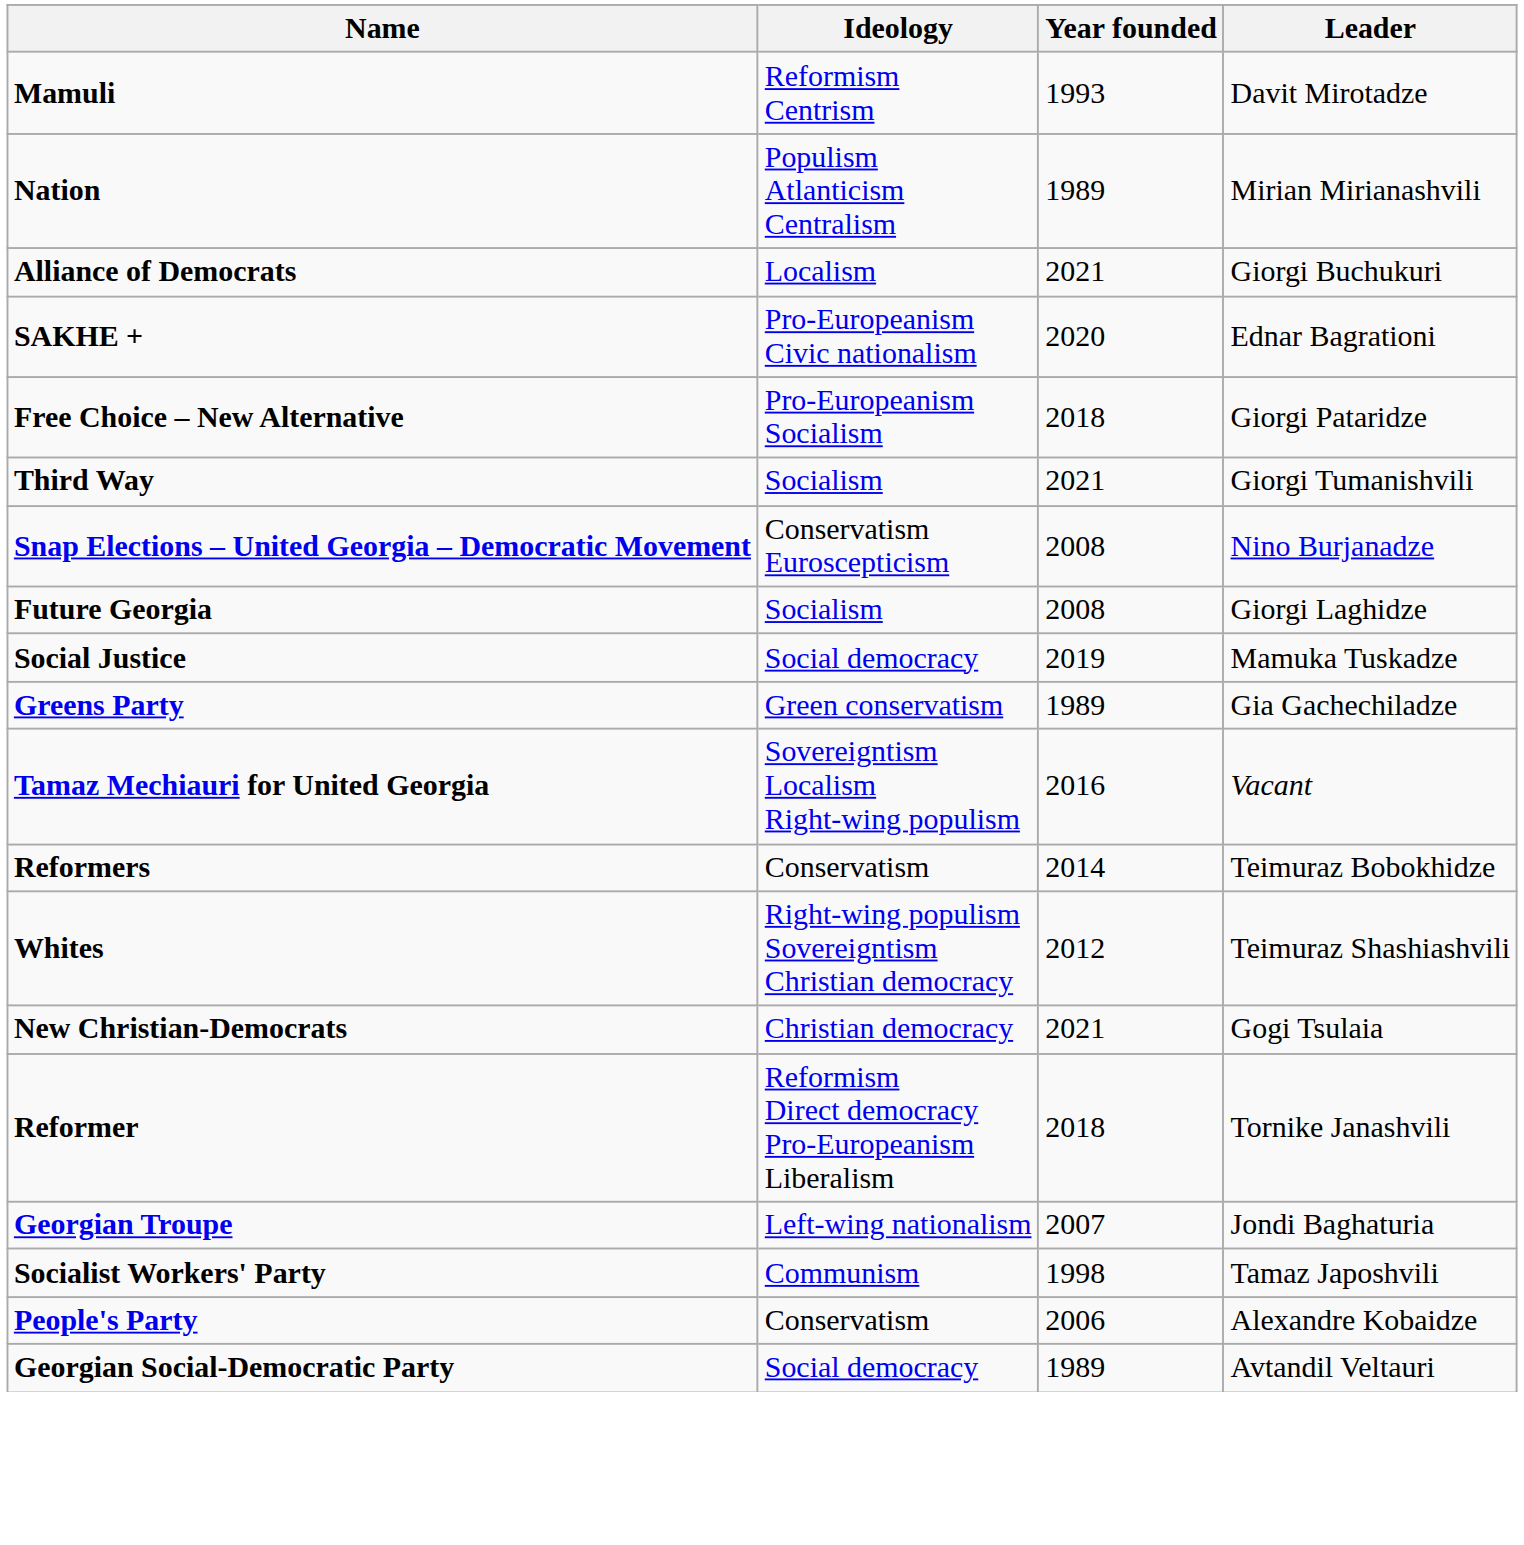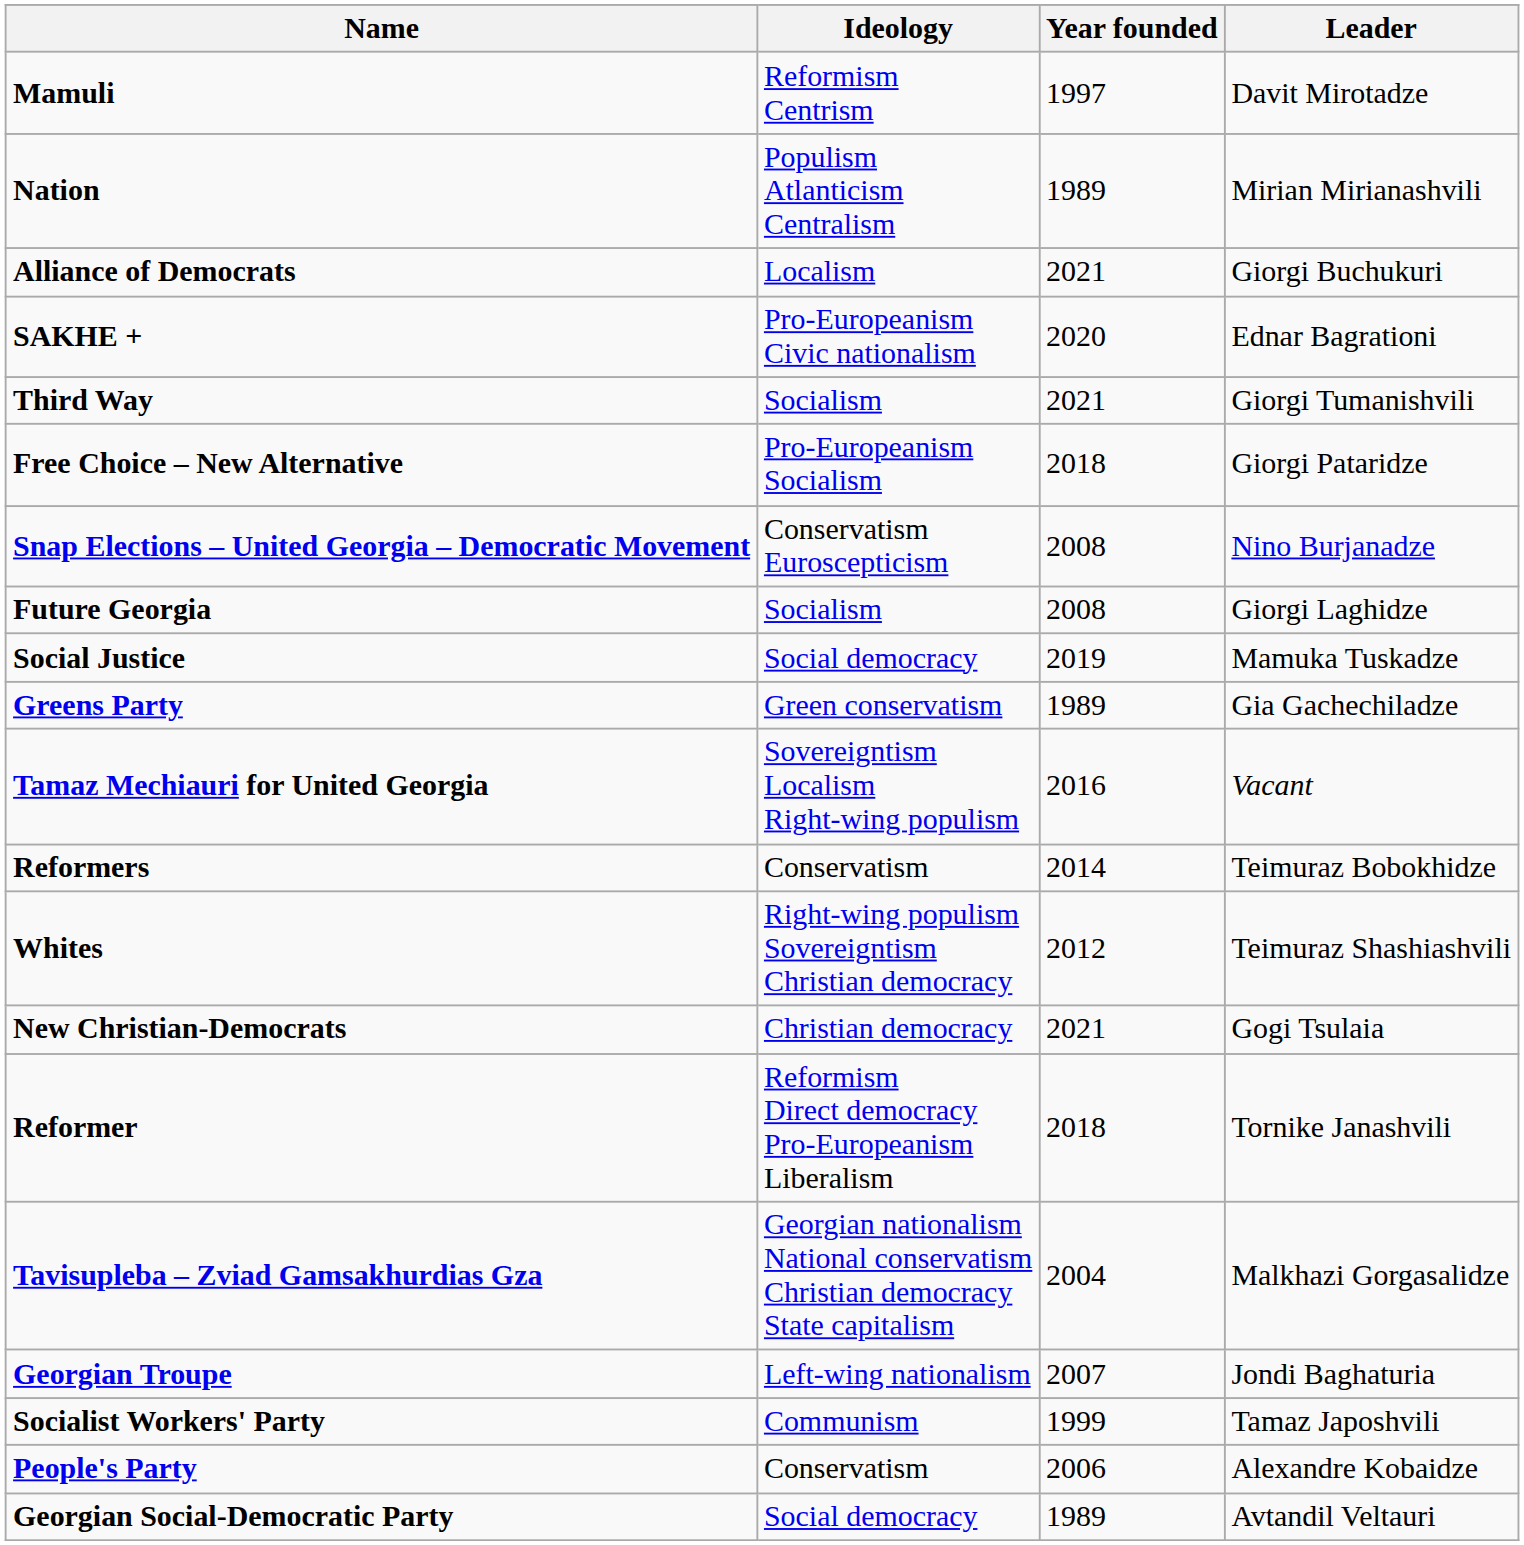Mamuli | Year founded: 1993 -> 1997
rows swapped: Free Choice – New Alternative <-> Third Way
+ row: Tavisupleba – Zviad Gamsakhurdias Gza | Georgian nationalism National conservatism Christian democracy State capitalism | 2004 | Malkhazi Gorgasalidze
Socialist Workers' Party | Year founded: 1998 -> 1999
